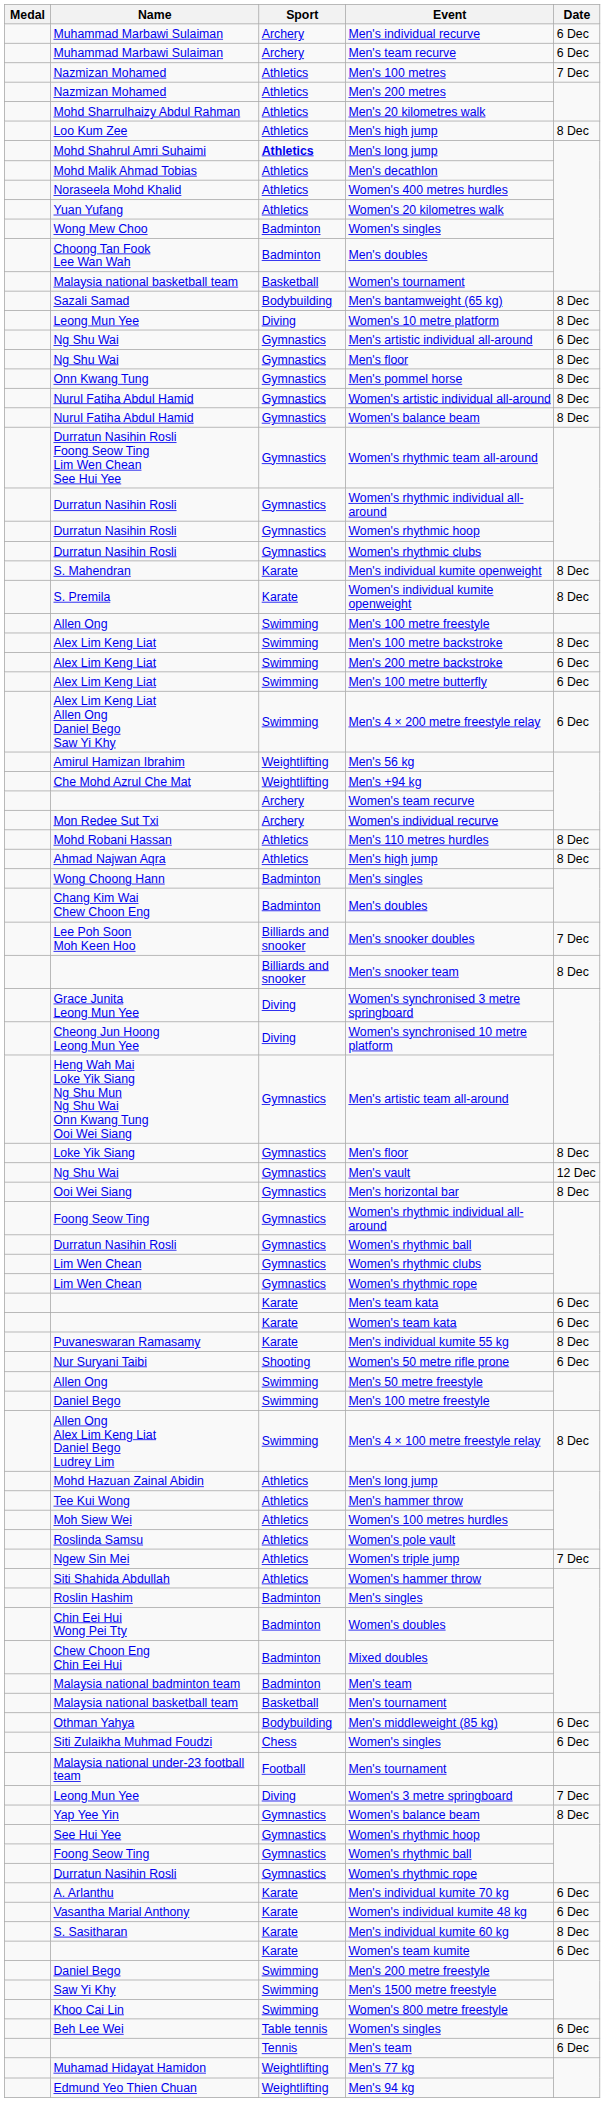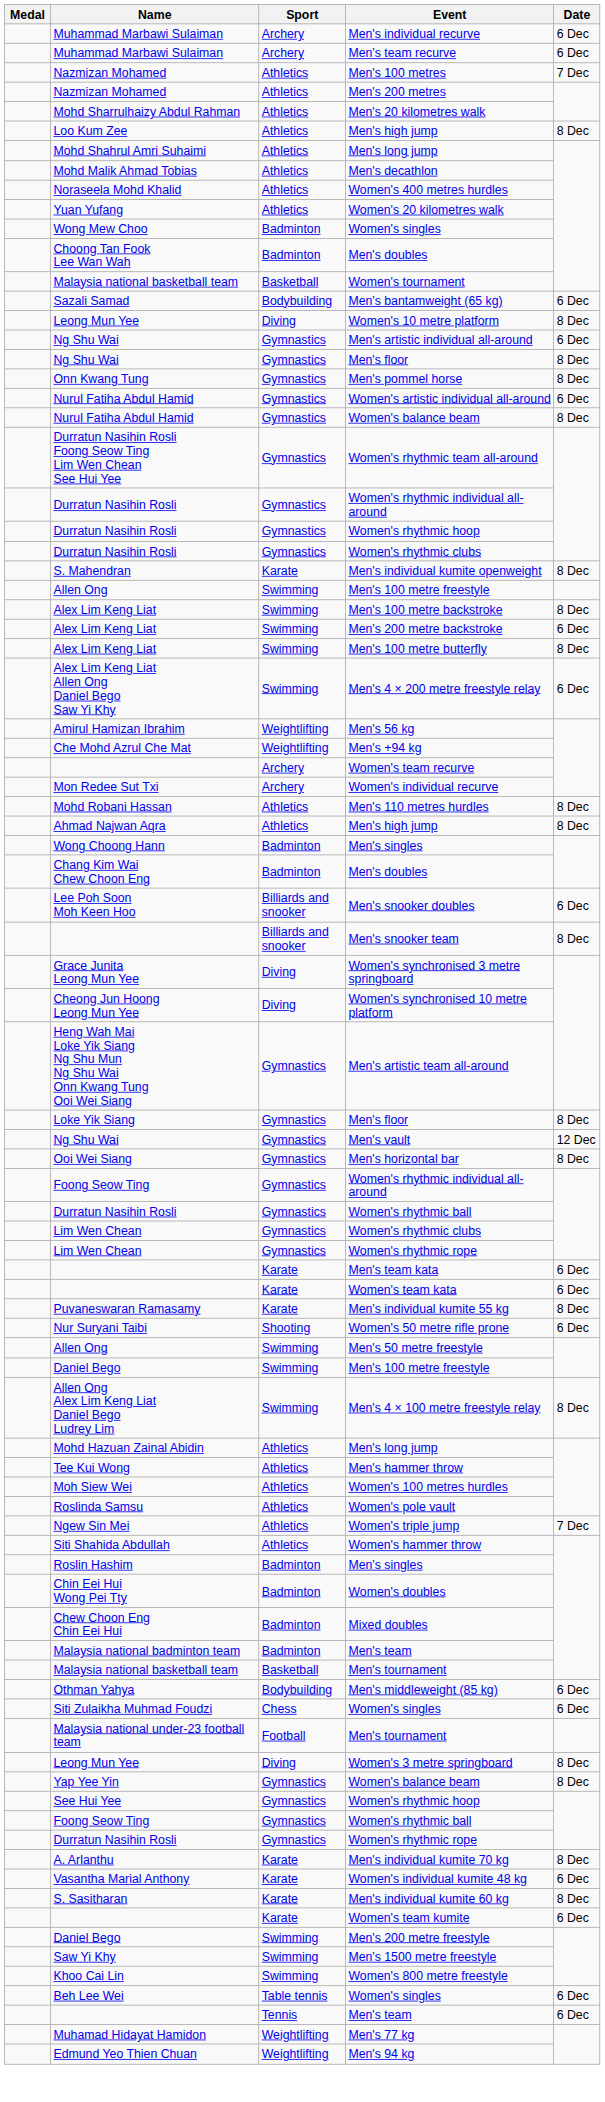Mohd Shahrul Amri Suhaimi / Men's long jump | Sport: bold -> normal
Men's bantamweight (65 kg) | Date: 8 Dec -> 6 Dec
Women's artistic individual all-around | Date: 8 Dec -> 6 Dec
- row: S. Premila | Karate | Women's individual kumite openweight | 8 Dec
Men's 100 metre butterfly | Date: 6 Dec -> 8 Dec
Men's snooker doubles | Date: 7 Dec -> 6 Dec
Women's 3 metre springboard | Date: 7 Dec -> 8 Dec
Men's individual kumite 70 kg | Date: 6 Dec -> 8 Dec
